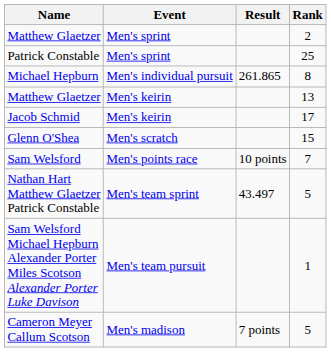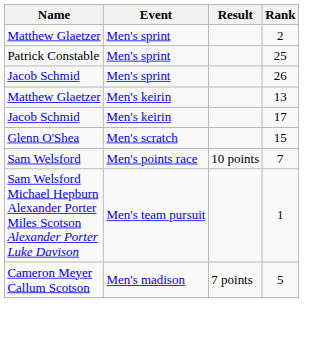+ row: Jacob Schmid | Men's sprint | 26
- row: Michael Hepburn | Men's individual pursuit | 261.865 | 8
- row: Nathan Hart Matthew Glaetzer Patrick Constable | Men's team sprint | 43.497 | 5
